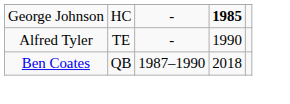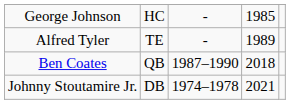George Johnson | column 4: bold -> normal
Alfred Tyler | column 4: 1990 -> 1989
+ row: Johnny Stoutamire Jr. | DB | 1974–1978 | 2021
